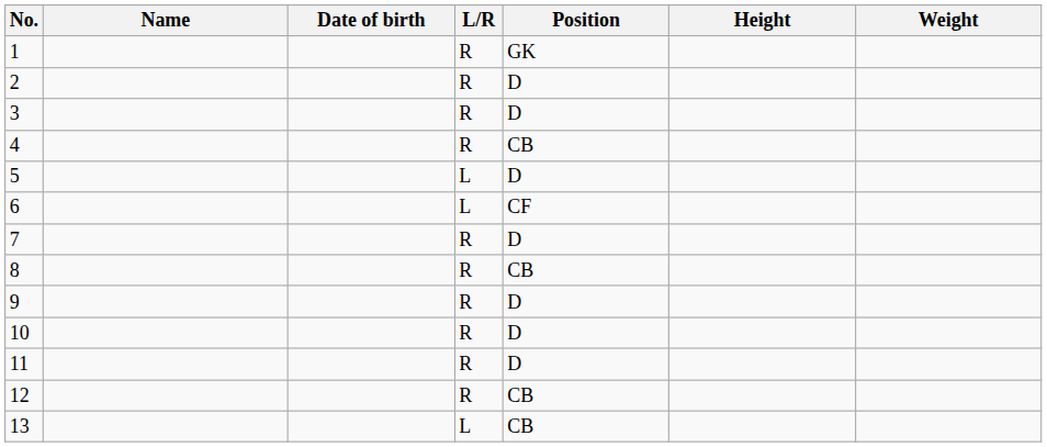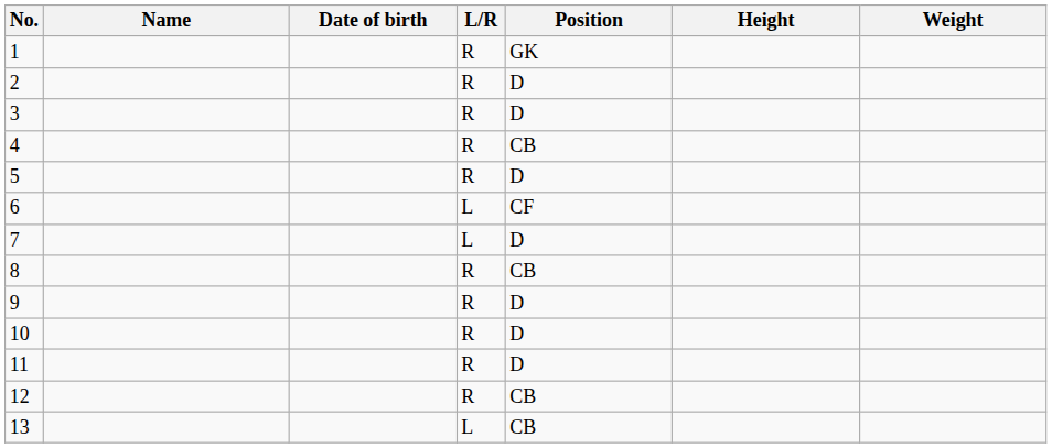5 | L/R: L -> R
7 | L/R: R -> L
